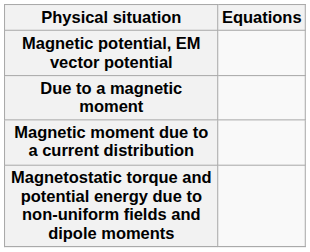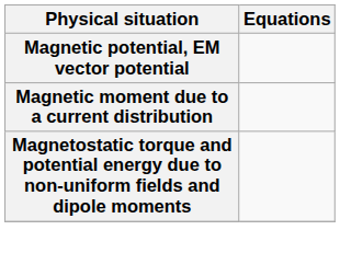- row: Due to a magnetic moment
